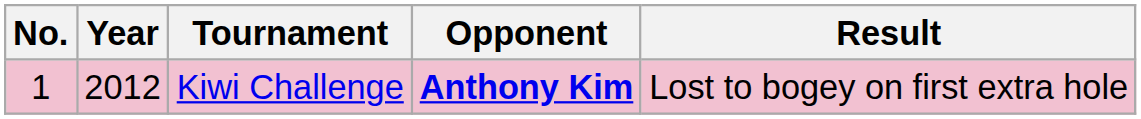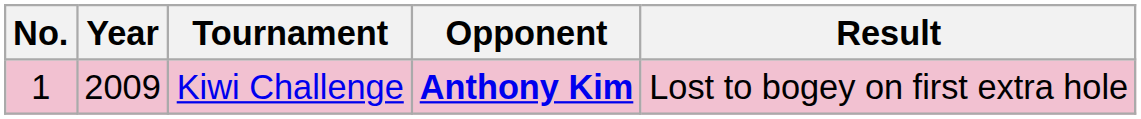Kiwi Challenge | Year: 2012 -> 2009
